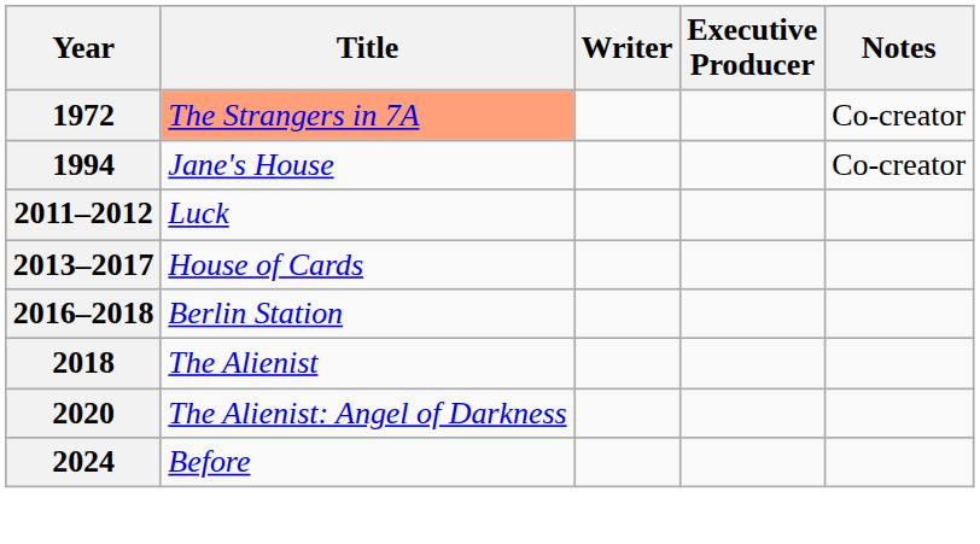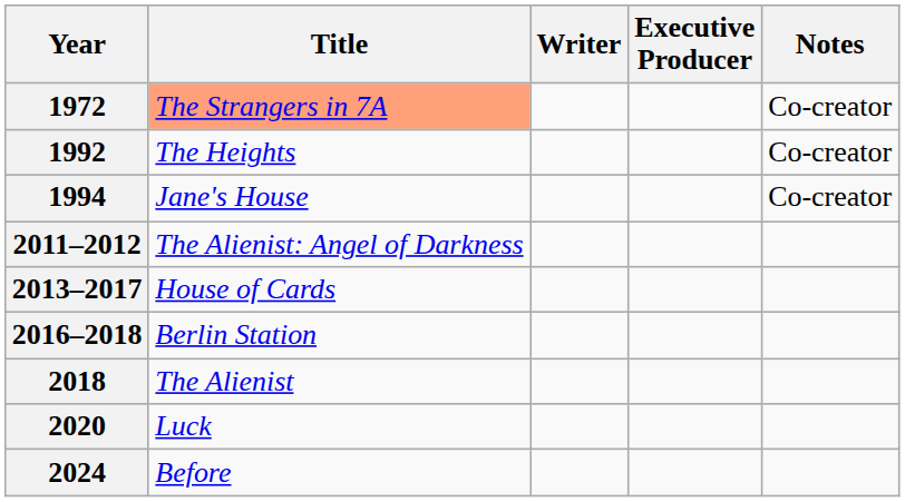+ row: 1992 | The Heights | Co-creator
2011–2012 | Title: Luck -> The Alienist: Angel of Darkness
2020 | Title: The Alienist: Angel of Darkness -> Luck
